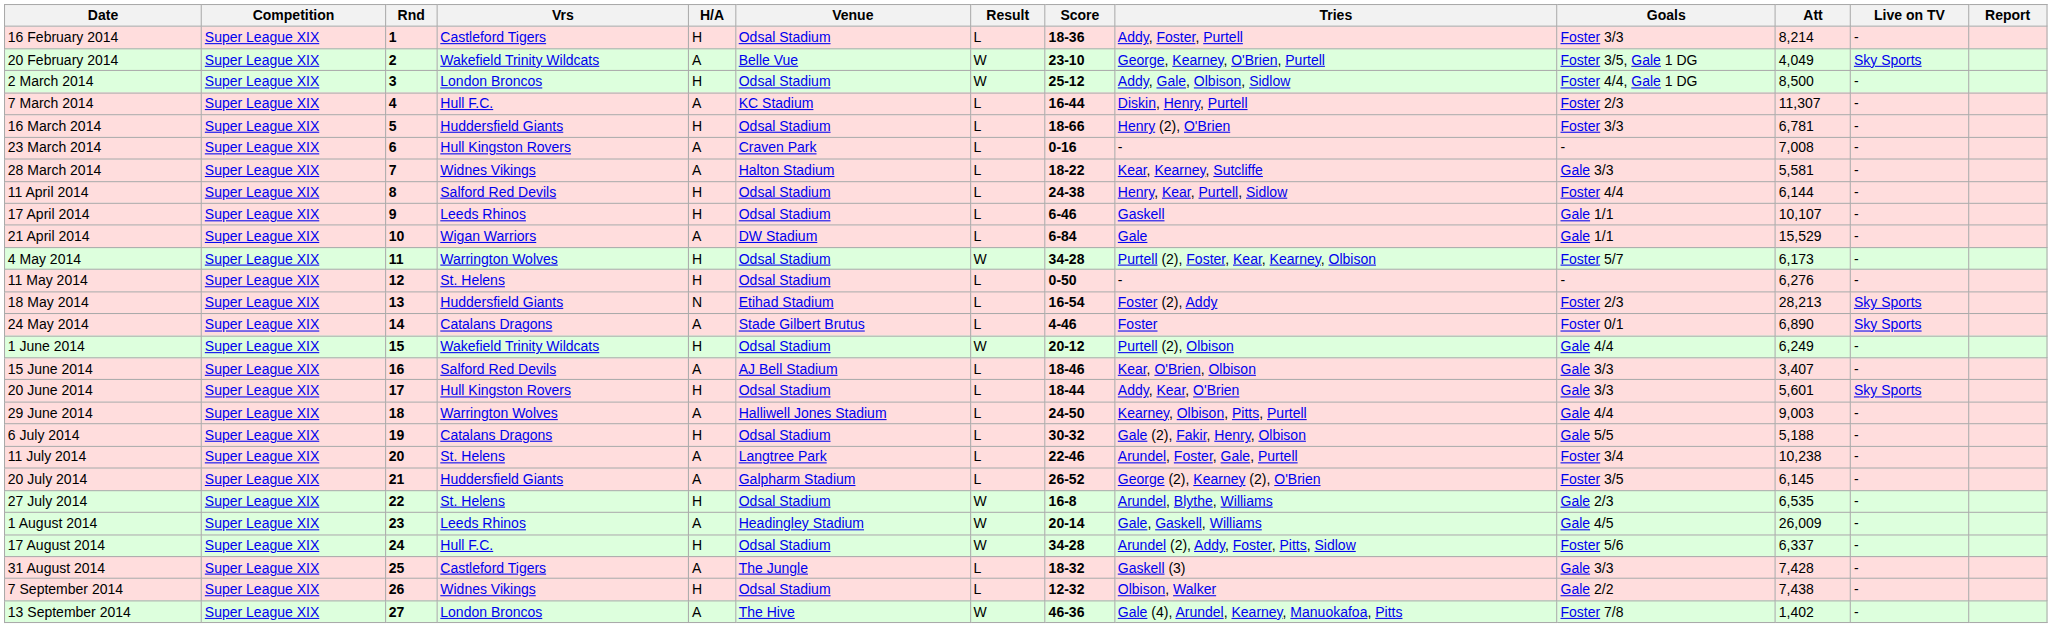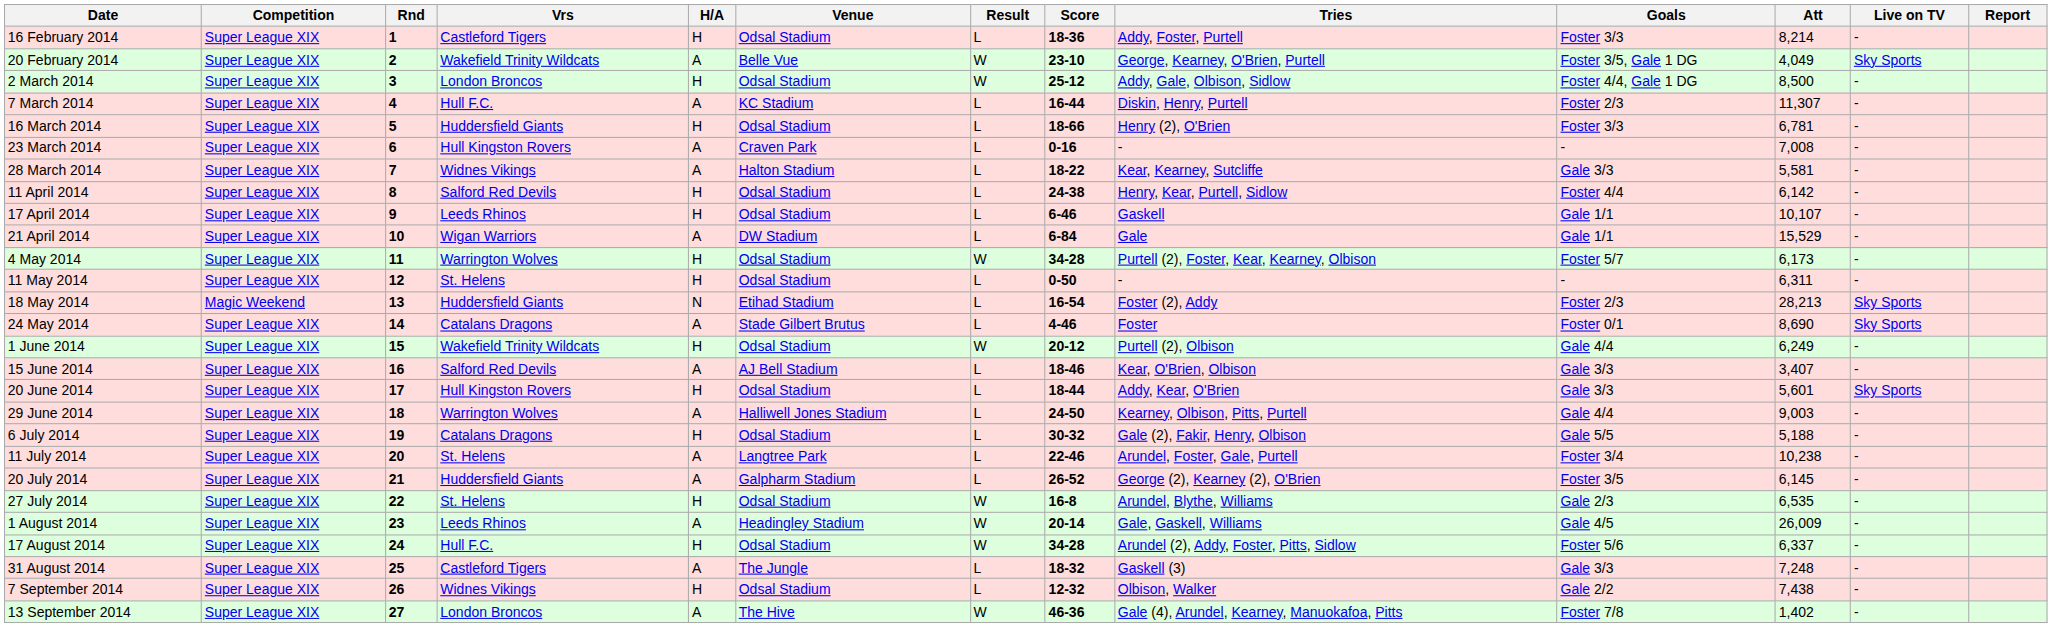11 April 2014 | Att: 6,144 -> 6,142
11 May 2014 | Att: 6,276 -> 6,311
18 May 2014 | Competition: Super League XIX -> Magic Weekend
24 May 2014 | Att: 6,890 -> 8,690
31 August 2014 | Att: 7,428 -> 7,248
